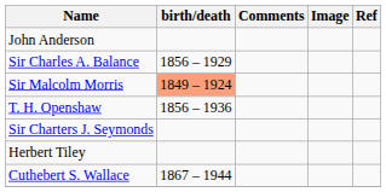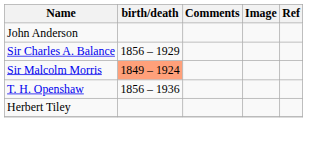- row: Sir Charters J. Seymonds
- row: Cuthebert S. Wallace | 1867 – 1944
